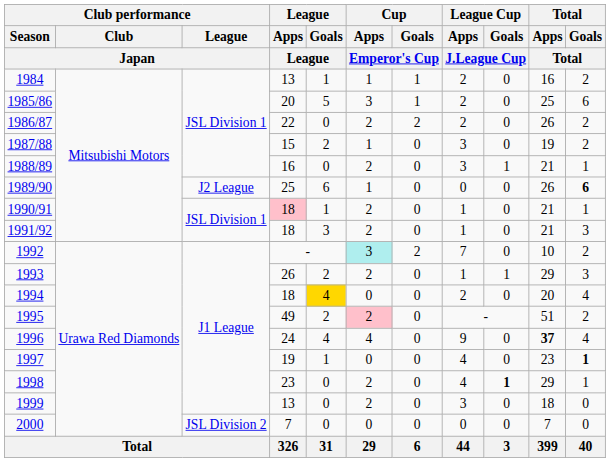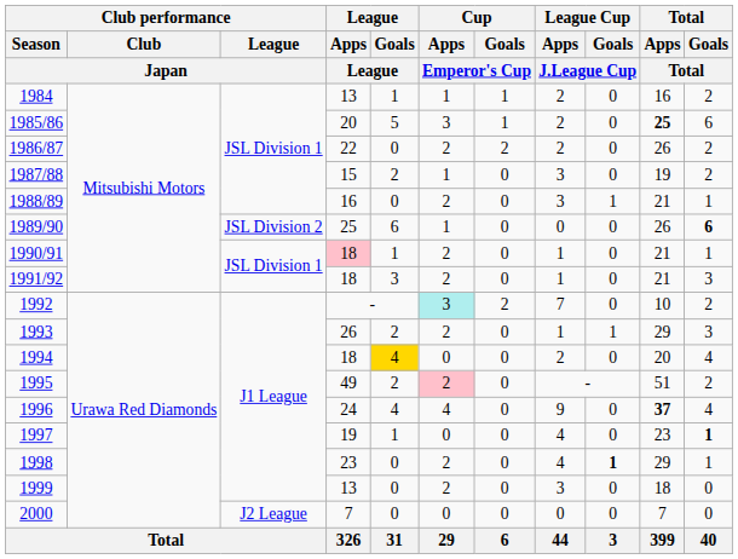1985/86 | Total / Apps / Total: normal -> bold
1989/90 | Club performance / League / Japan: J2 League -> JSL Division 2
2000 | Club performance / League / Japan: JSL Division 2 -> J2 League
